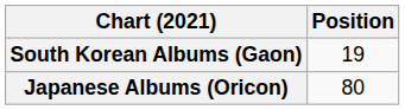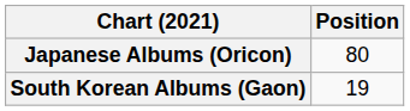rows swapped: Japanese Albums (Oricon) <-> South Korean Albums (Gaon)
